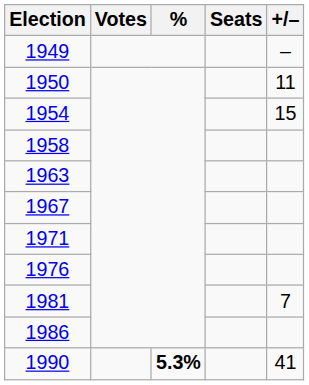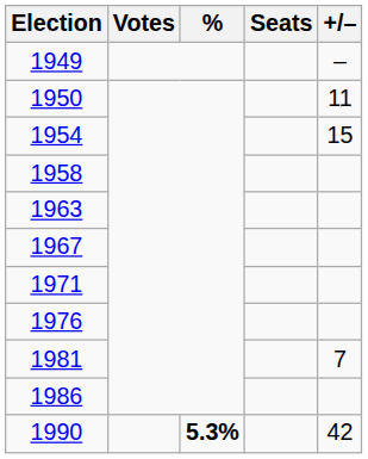1990 | +/–: 41 -> 42
